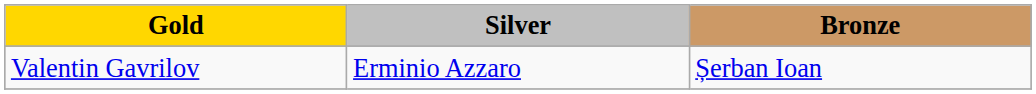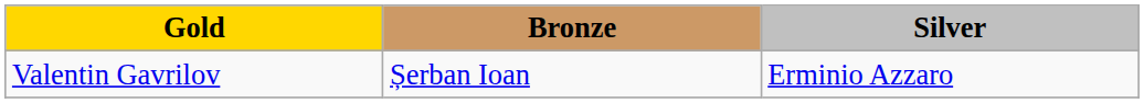columns swapped: Silver <-> Bronze
